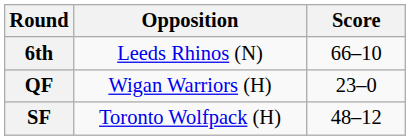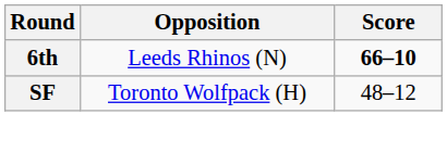6th | Score: normal -> bold
- row: QF | Wigan Warriors (H) | 23–0
